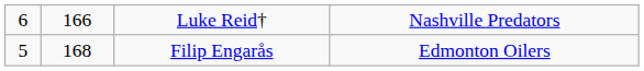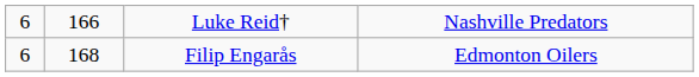Filip Engarås | column 1: 5 -> 6
